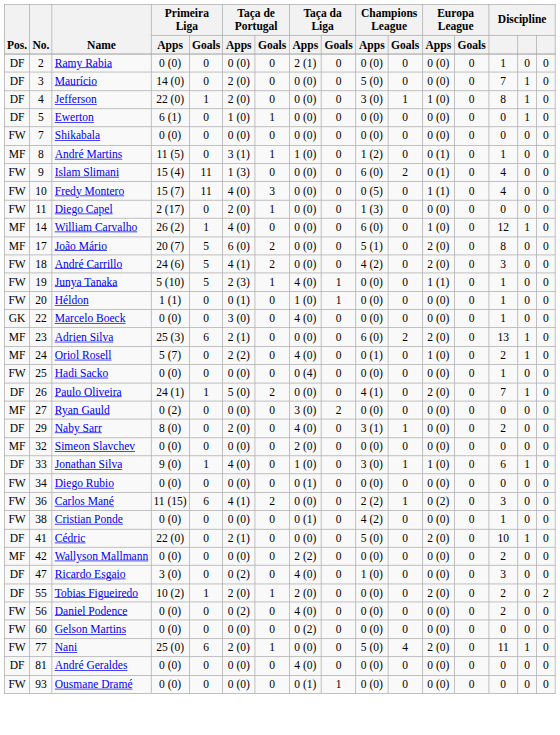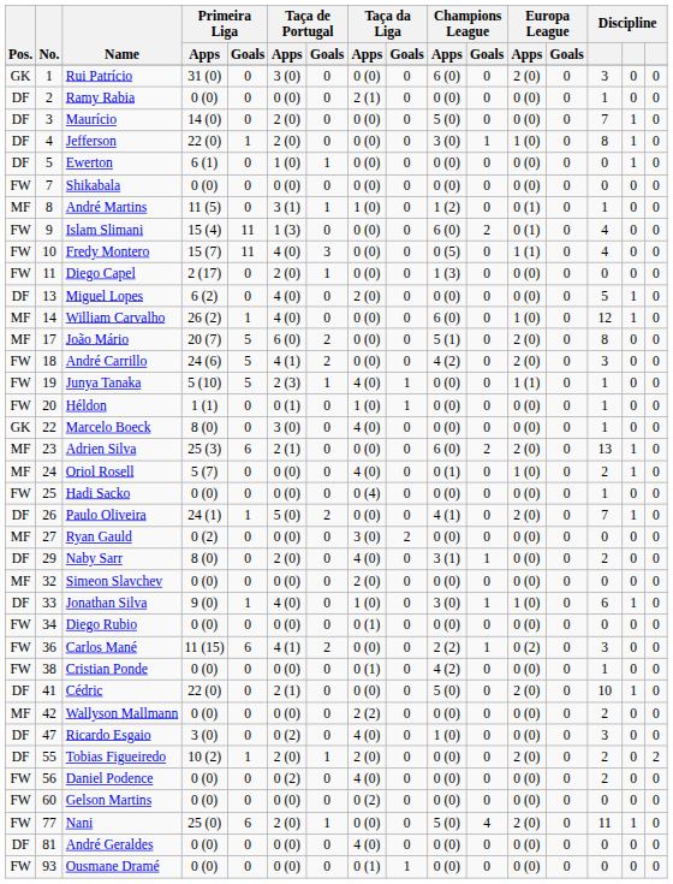+ row: GK | 1 | Rui Patrício | 31 (0) | 0 | 3 (0) | 0 | 0 (0) | 0 | 6 (0) | 0 | 2 (0) | 0 | 3 | 0 | 0
+ row: DF | 13 | Miguel Lopes | 6 (2) | 0 | 4 (0) | 0 | 2 (0) | 0 | 0 (0) | 0 | 0 (0) | 0 | 5 | 1 | 0
Marcelo Boeck | Primeira Liga / Apps: 0 (0) -> 8 (0)
Oriol Rosell | Taça de Portugal / Apps: 2 (2) -> 0 (0)
